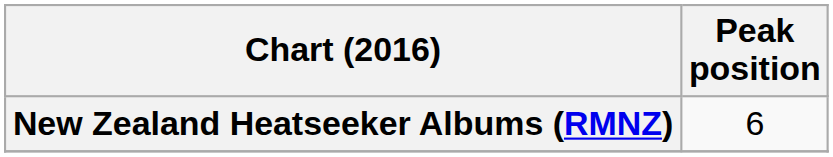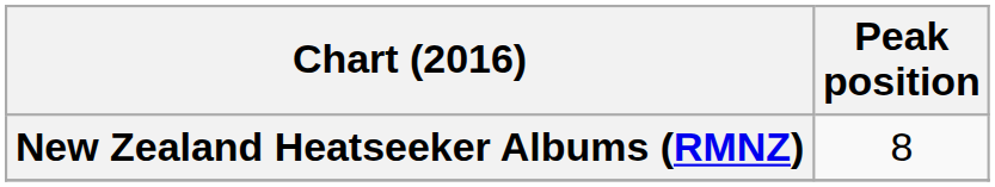New Zealand Heatseeker Albums (RMNZ) | Peak position: 6 -> 8
